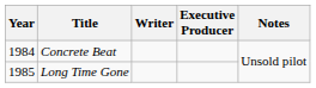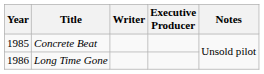Concrete Beat | Year: 1984 -> 1985
Long Time Gone | Year: 1985 -> 1986
